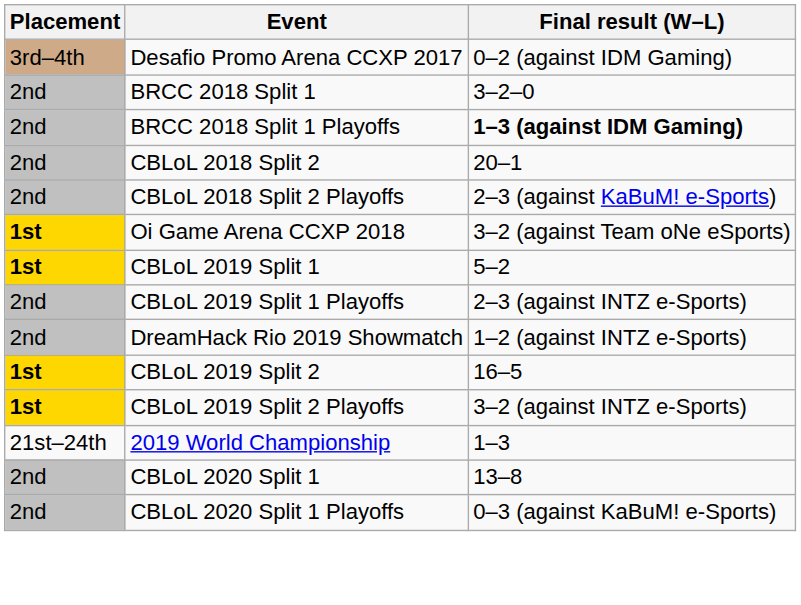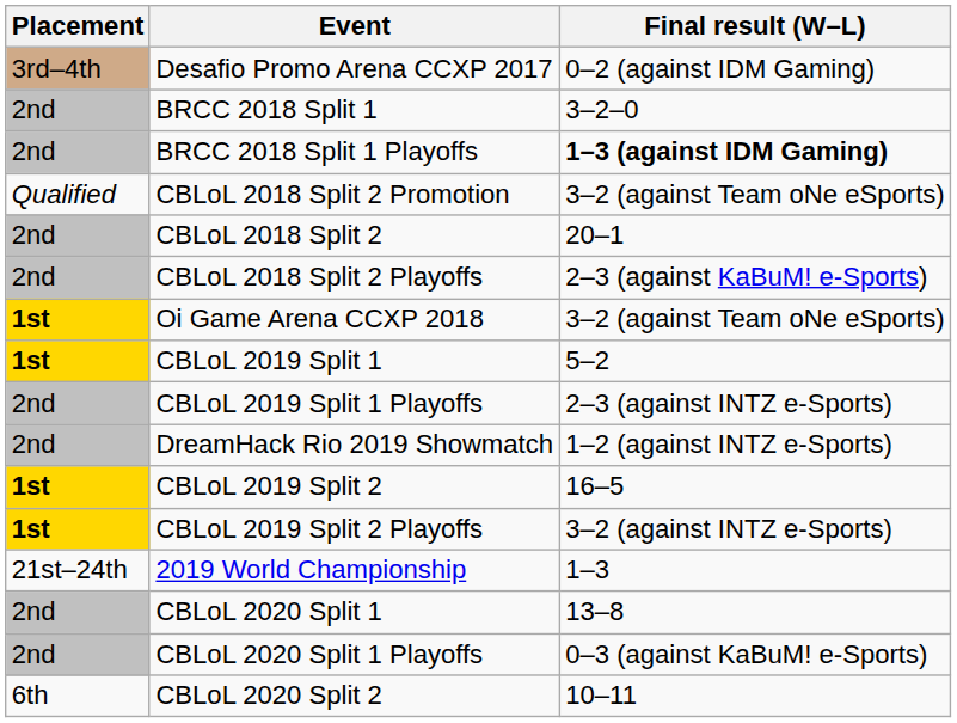+ row: Qualified | CBLoL 2018 Split 2 Promotion | 3–2 (against Team oNe eSports)
+ row: 6th | CBLoL 2020 Split 2 | 10–11
